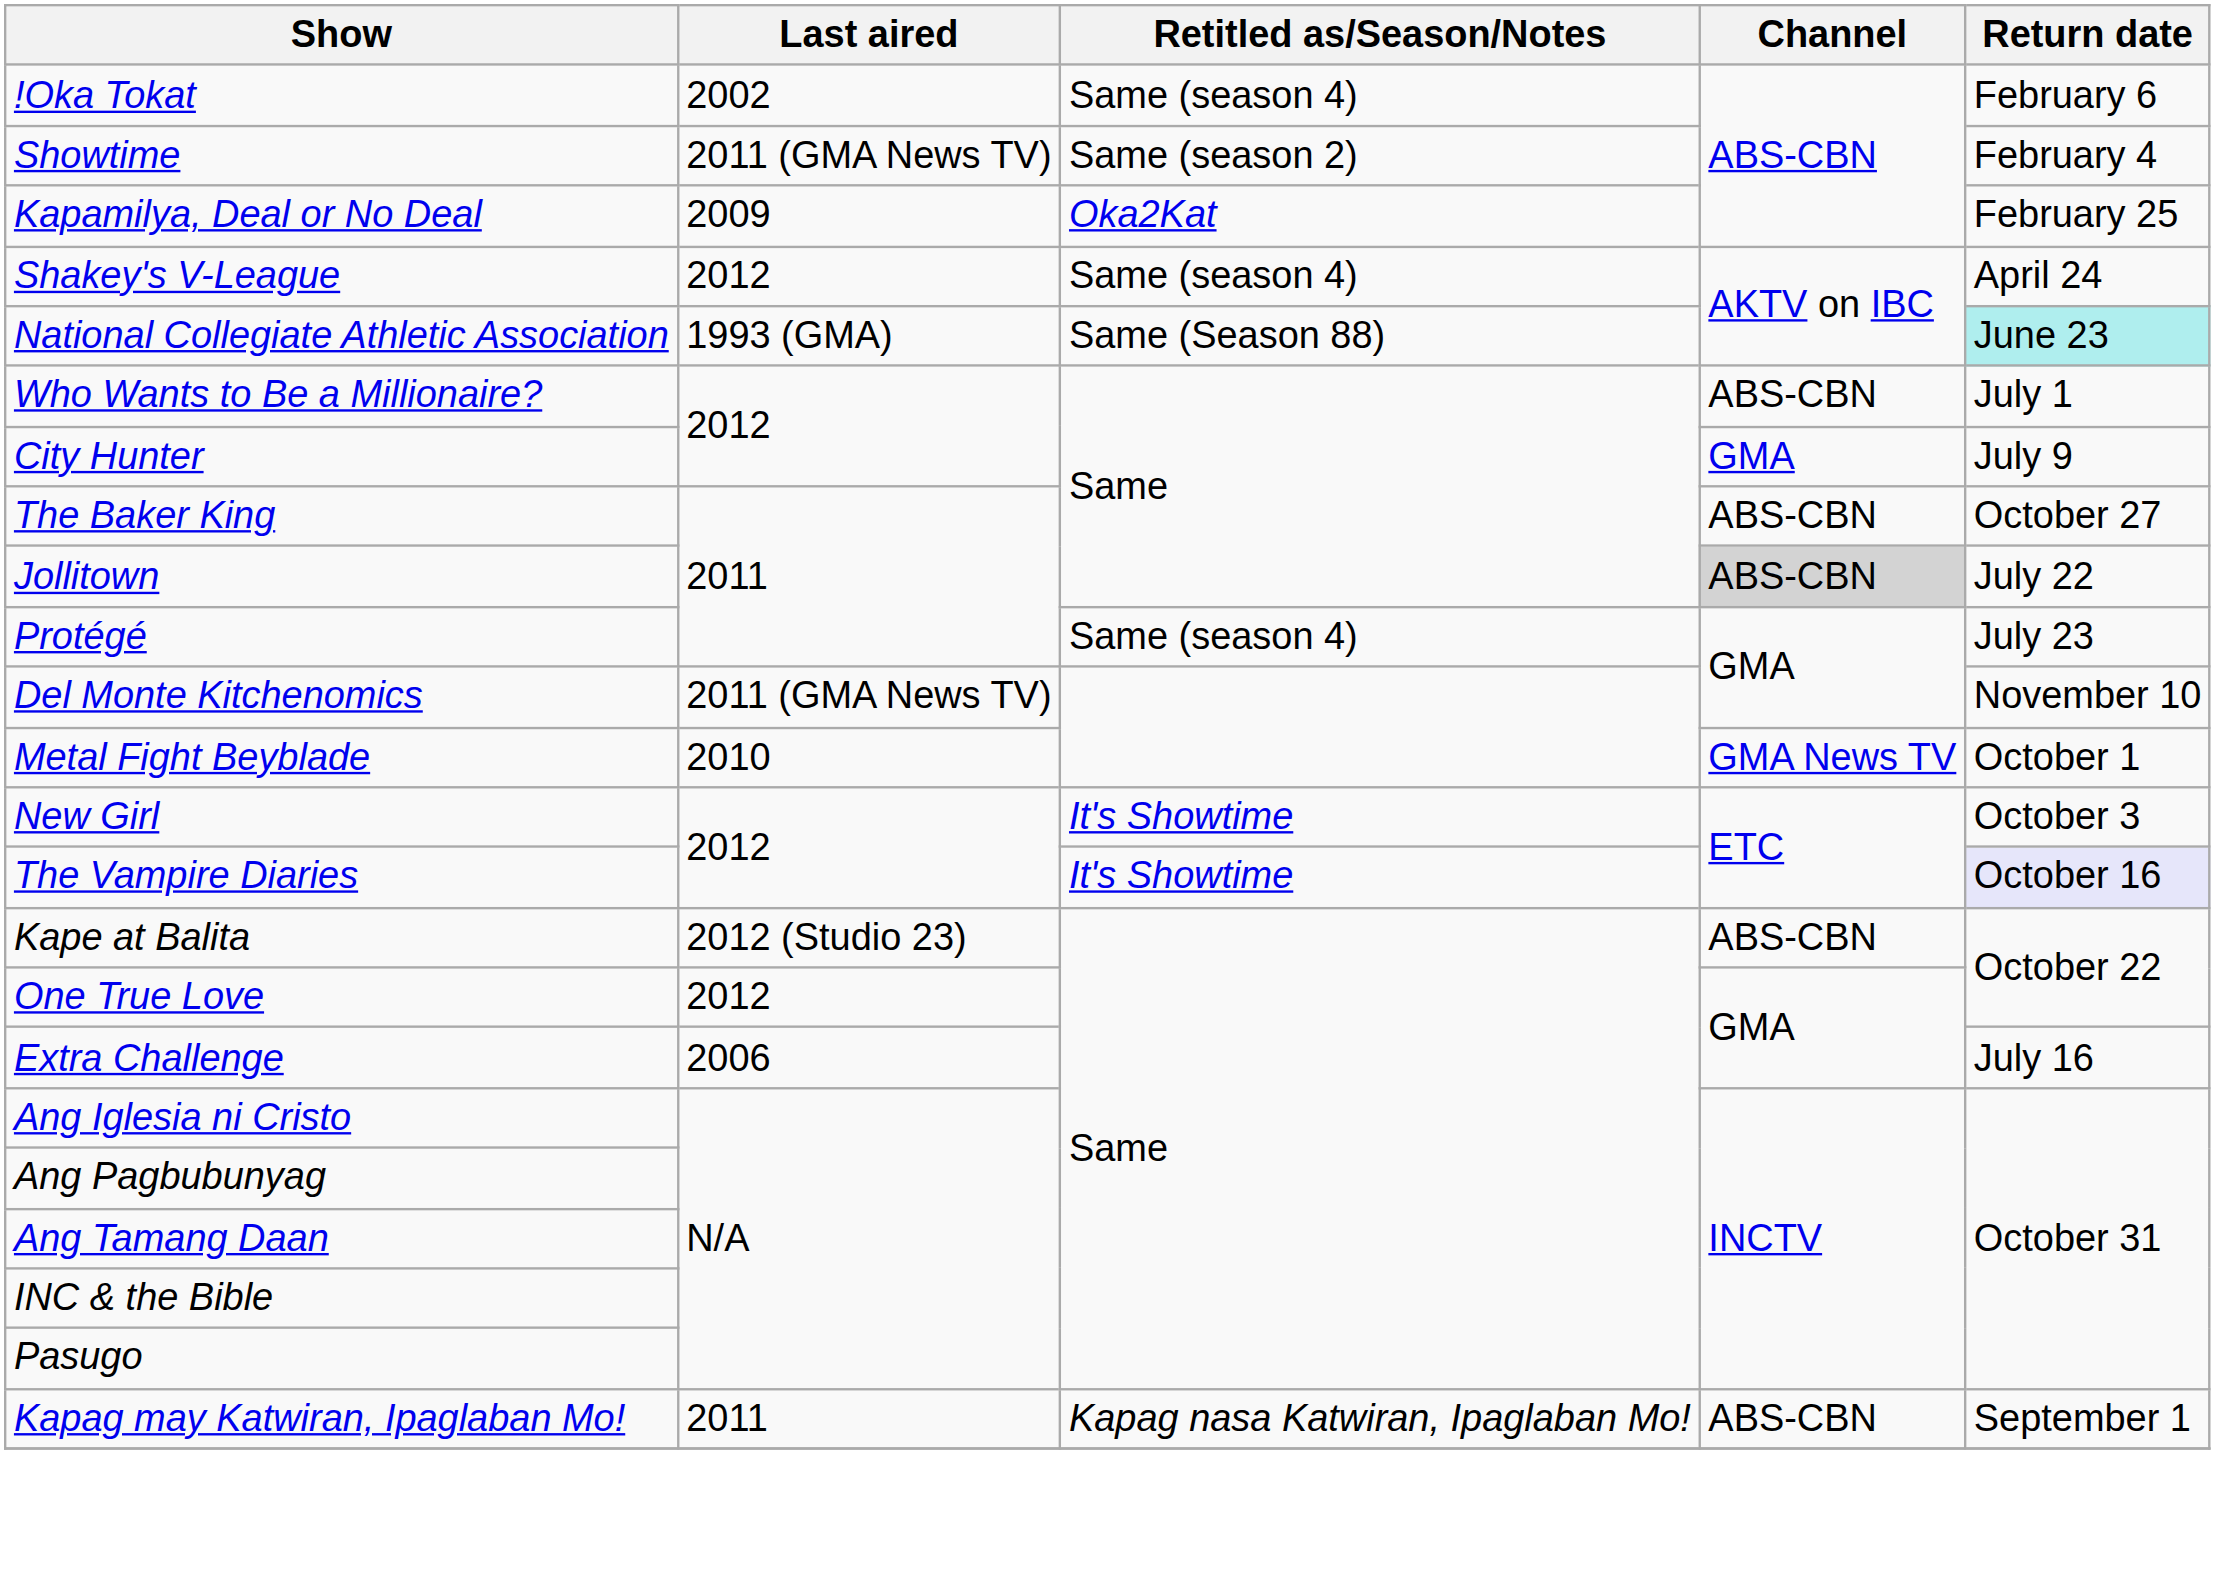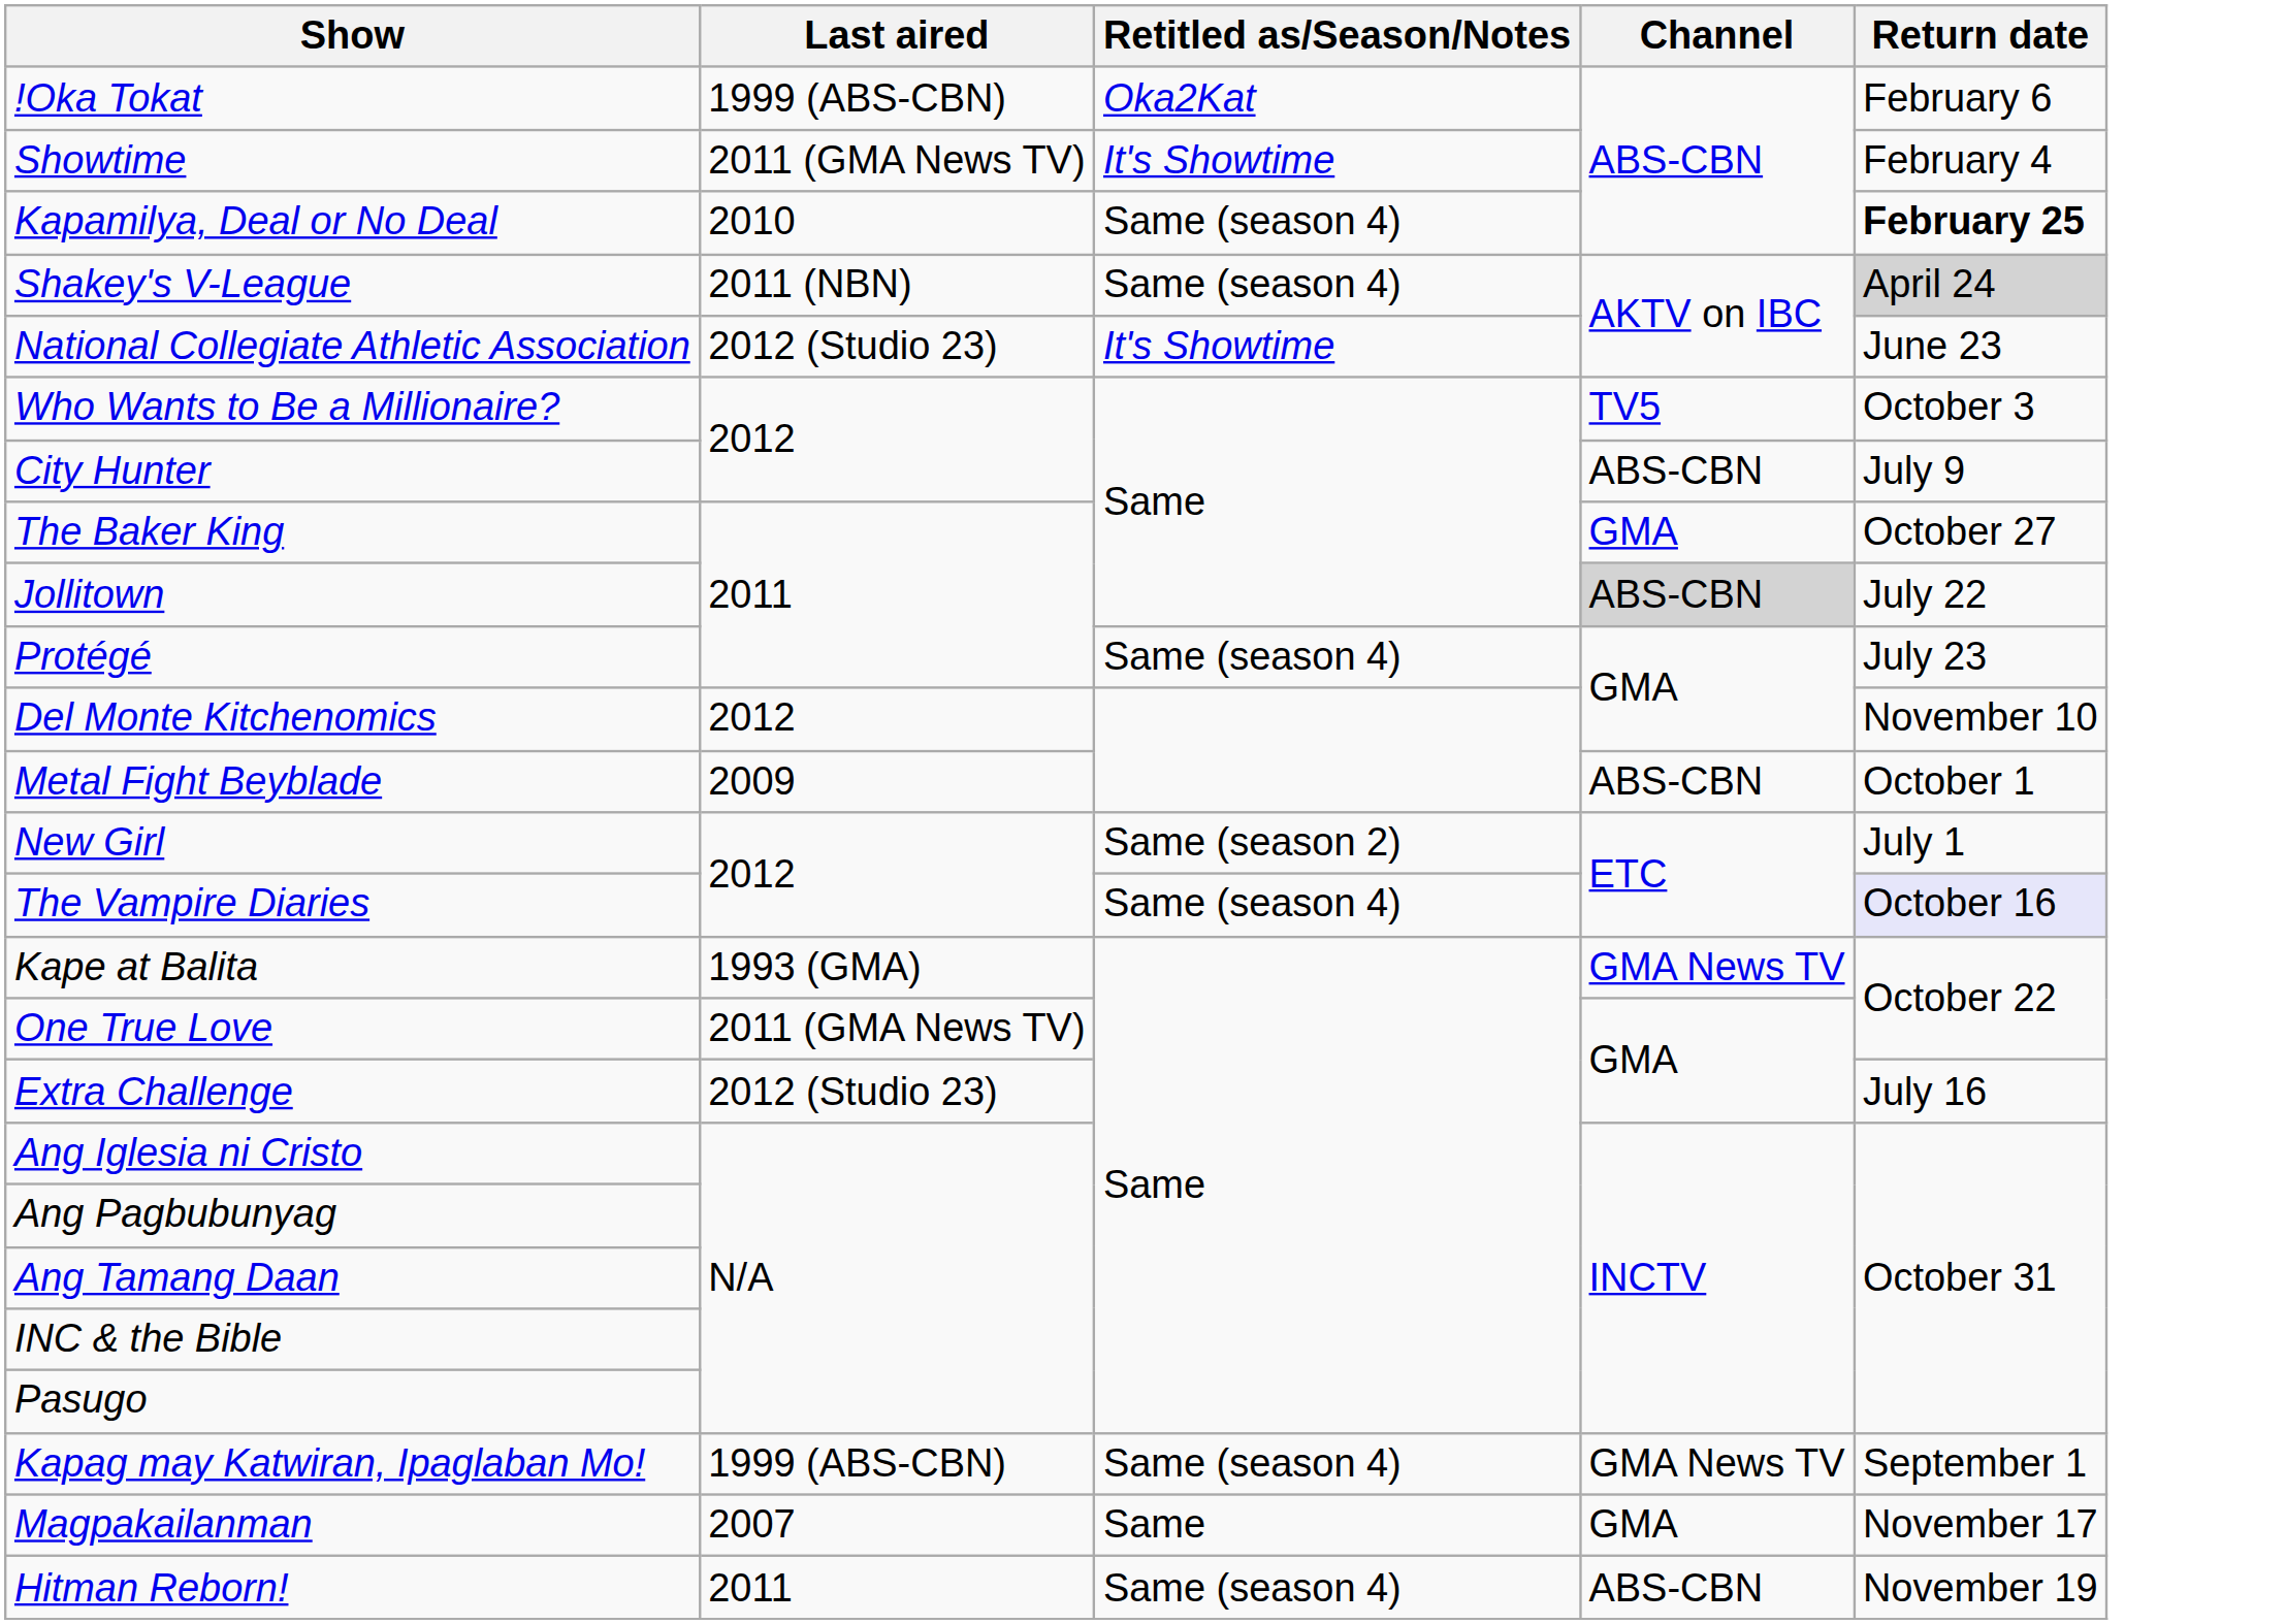!Oka Tokat | Last aired: 2002 -> 1999 (ABS-CBN)
!Oka Tokat | Retitled as/Season/Notes: Same (season 4) -> Oka2Kat
Showtime | Retitled as/Season/Notes: Same (season 2) -> It's Showtime
Kapamilya, Deal or No Deal | Last aired: 2009 -> 2010
Kapamilya, Deal or No Deal | Retitled as/Season/Notes: Oka2Kat -> Same (season 4)
Kapamilya, Deal or No Deal | Return date: normal -> bold
Shakey's V-League | Last aired: 2012 -> 2011 (NBN)
Shakey's V-League | Return date: no background -> lightgrey background
National Collegiate Athletic Association | Last aired: 1993 (GMA) -> 2012 (Studio 23)
National Collegiate Athletic Association | Retitled as/Season/Notes: Same (Season 88) -> It's Showtime
National Collegiate Athletic Association | Return date: paleturquoise background -> no background
Who Wants to Be a Millionaire? | Channel: ABS-CBN -> TV5
Who Wants to Be a Millionaire? | Return date: July 1 -> October 3
City Hunter | Channel: GMA -> ABS-CBN
The Baker King | Channel: ABS-CBN -> GMA
Del Monte Kitchenomics | Last aired: 2011 (GMA News TV) -> 2012
Metal Fight Beyblade | Last aired: 2010 -> 2009
Metal Fight Beyblade | Channel: GMA News TV -> ABS-CBN
New Girl | Retitled as/Season/Notes: It's Showtime -> Same (season 2)
New Girl | Return date: October 3 -> July 1
The Vampire Diaries | Retitled as/Season/Notes: It's Showtime -> Same (season 4)
Kape at Balita | Last aired: 2012 (Studio 23) -> 1993 (GMA)
Kape at Balita | Channel: ABS-CBN -> GMA News TV
One True Love | Last aired: 2012 -> 2011 (GMA News TV)
Extra Challenge | Last aired: 2006 -> 2012 (Studio 23)
Kapag may Katwiran, Ipaglaban Mo! | Last aired: 2011 -> 1999 (ABS-CBN)
Kapag may Katwiran, Ipaglaban Mo! | Retitled as/Season/Notes: Kapag nasa Katwiran, Ipaglaban Mo! -> Same (season 4)
Kapag may Katwiran, Ipaglaban Mo! | Channel: ABS-CBN -> GMA News TV
+ row: Magpakailanman | 2007 | Same | GMA | November 17
+ row: Hitman Reborn! | 2011 | Same (season 4) | ABS-CBN | November 19
